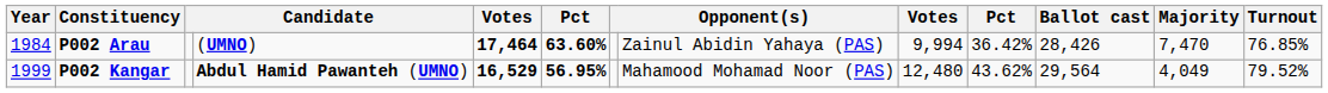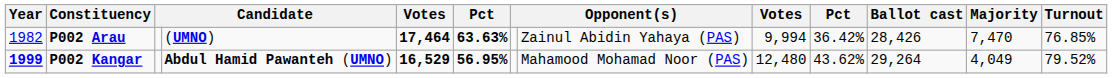P002 Arau | Year: 1984 -> 1982
P002 Arau | column 6: 63.60% -> 63.63%
P002 Kangar | Year: normal -> bold
P002 Kangar | Ballot cast: 29,564 -> 29,264
